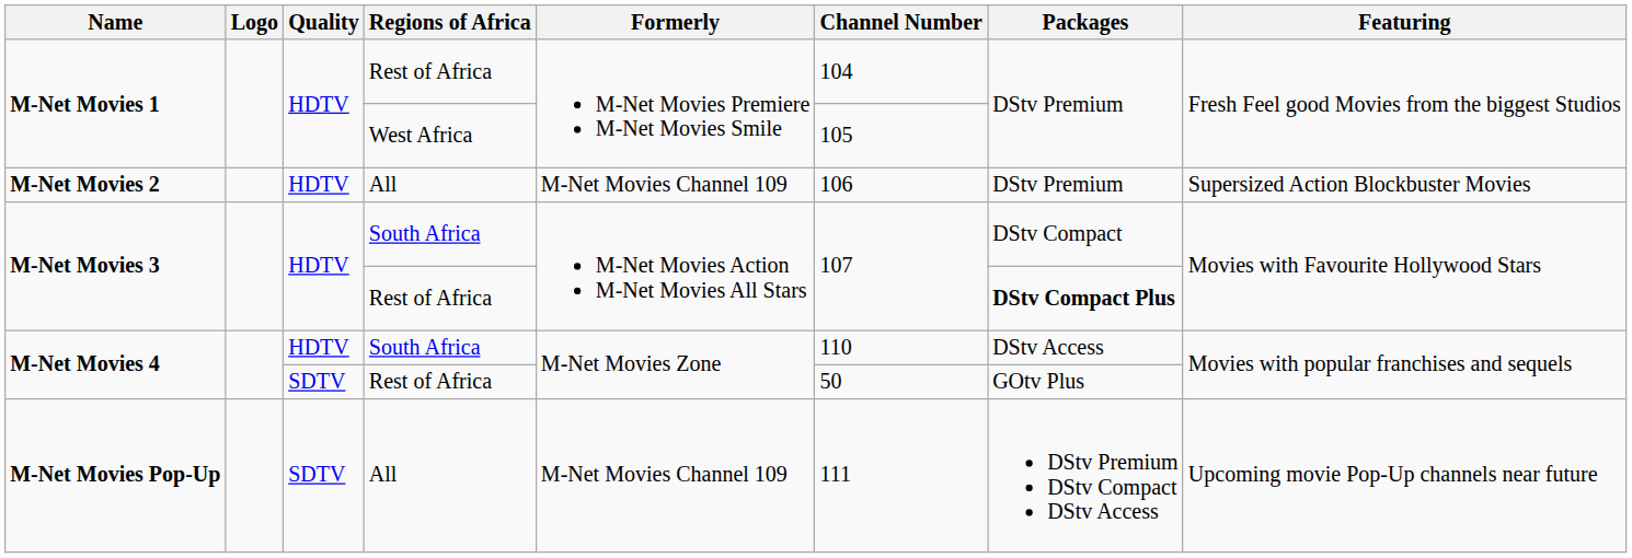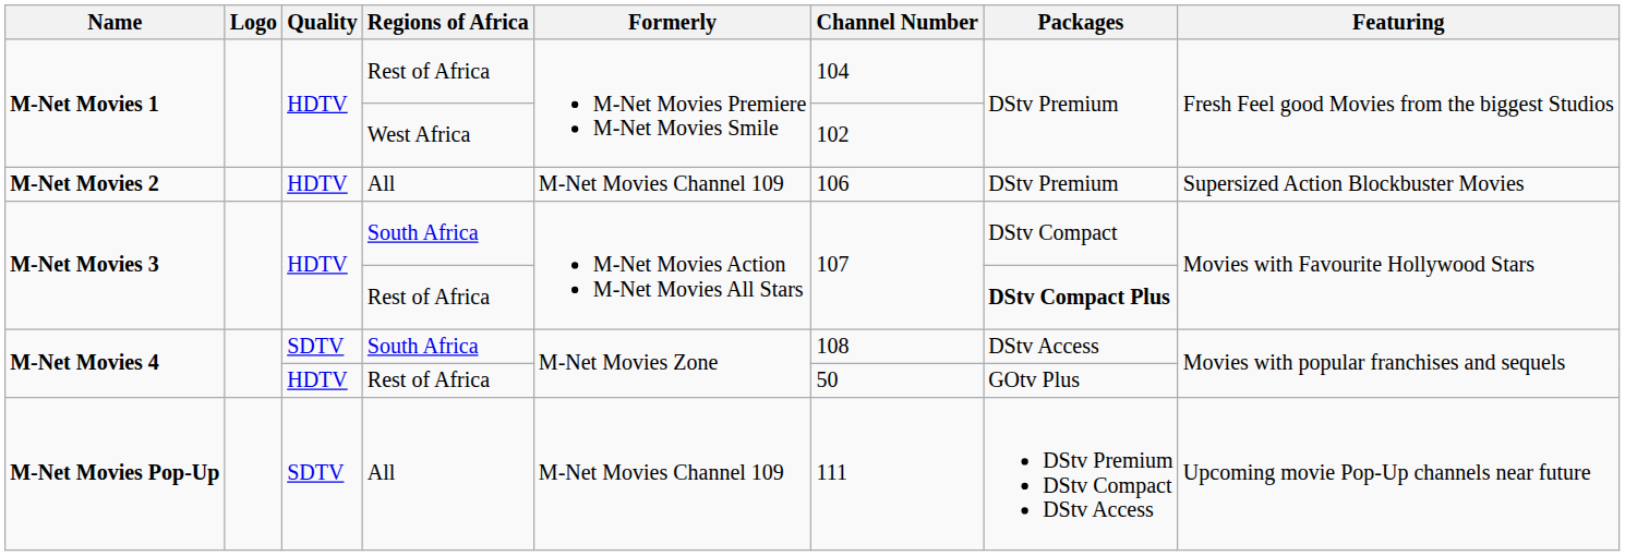M-Net Movies 1 / West Africa | Channel Number: 105 -> 102
M-Net Movies 4 / South Africa | Quality: HDTV -> SDTV
M-Net Movies 4 / South Africa | Channel Number: 110 -> 108
M-Net Movies 4 / Rest of Africa | Quality: SDTV -> HDTV
